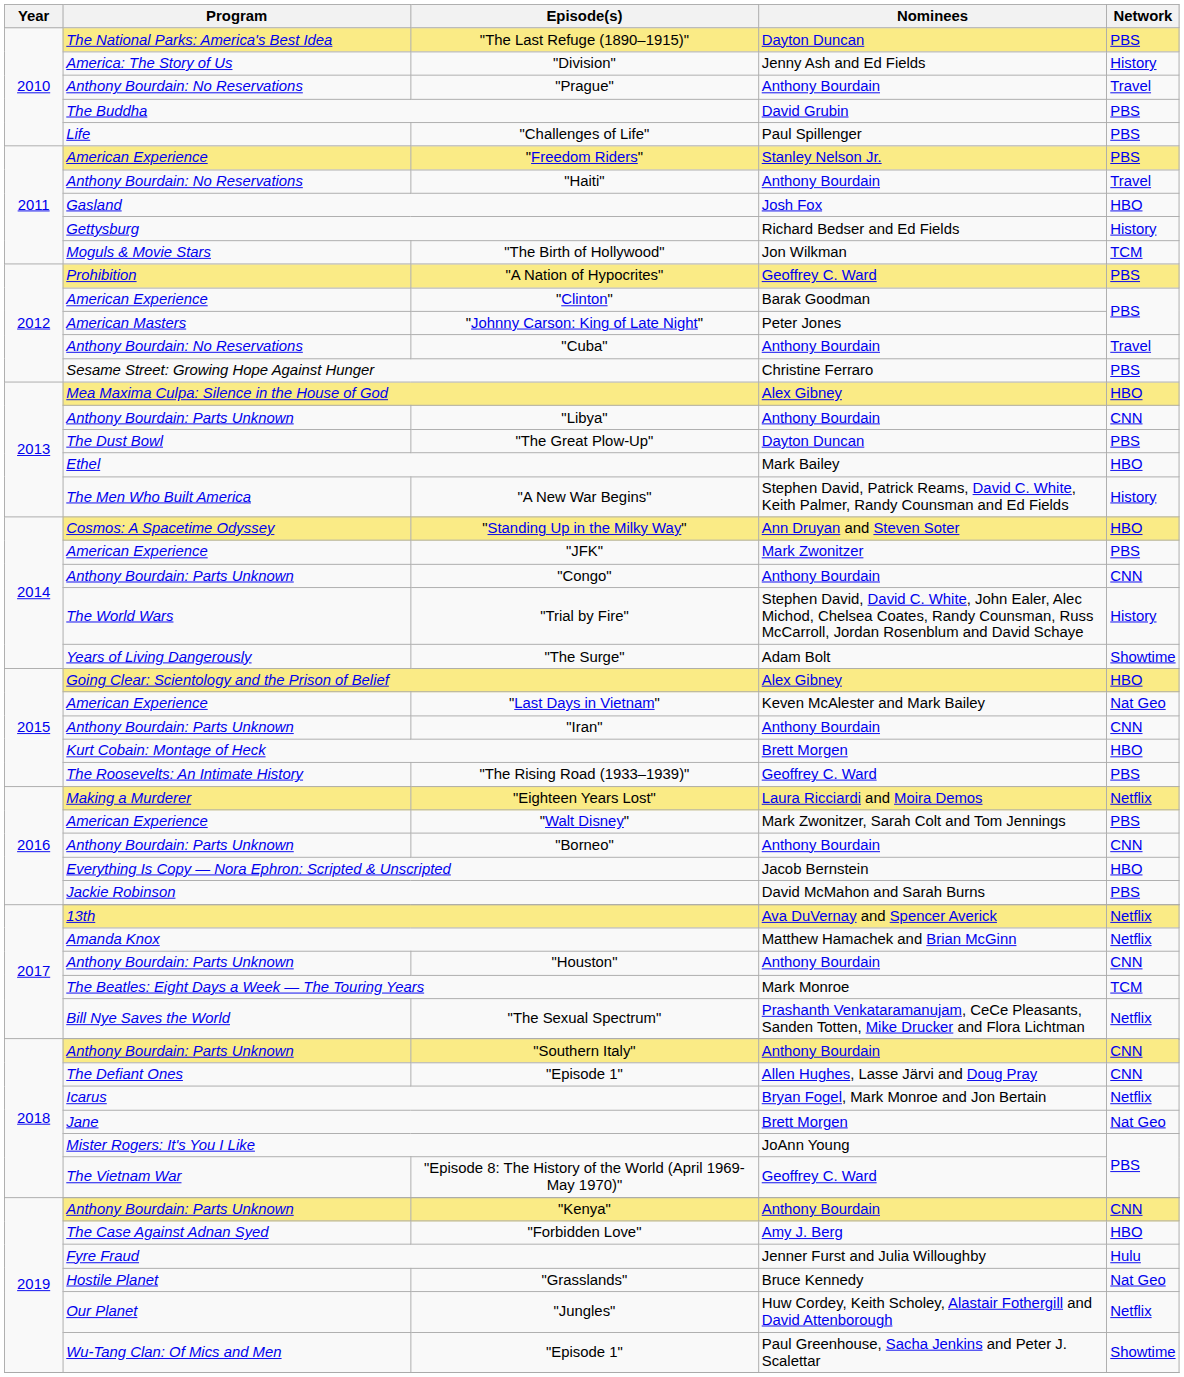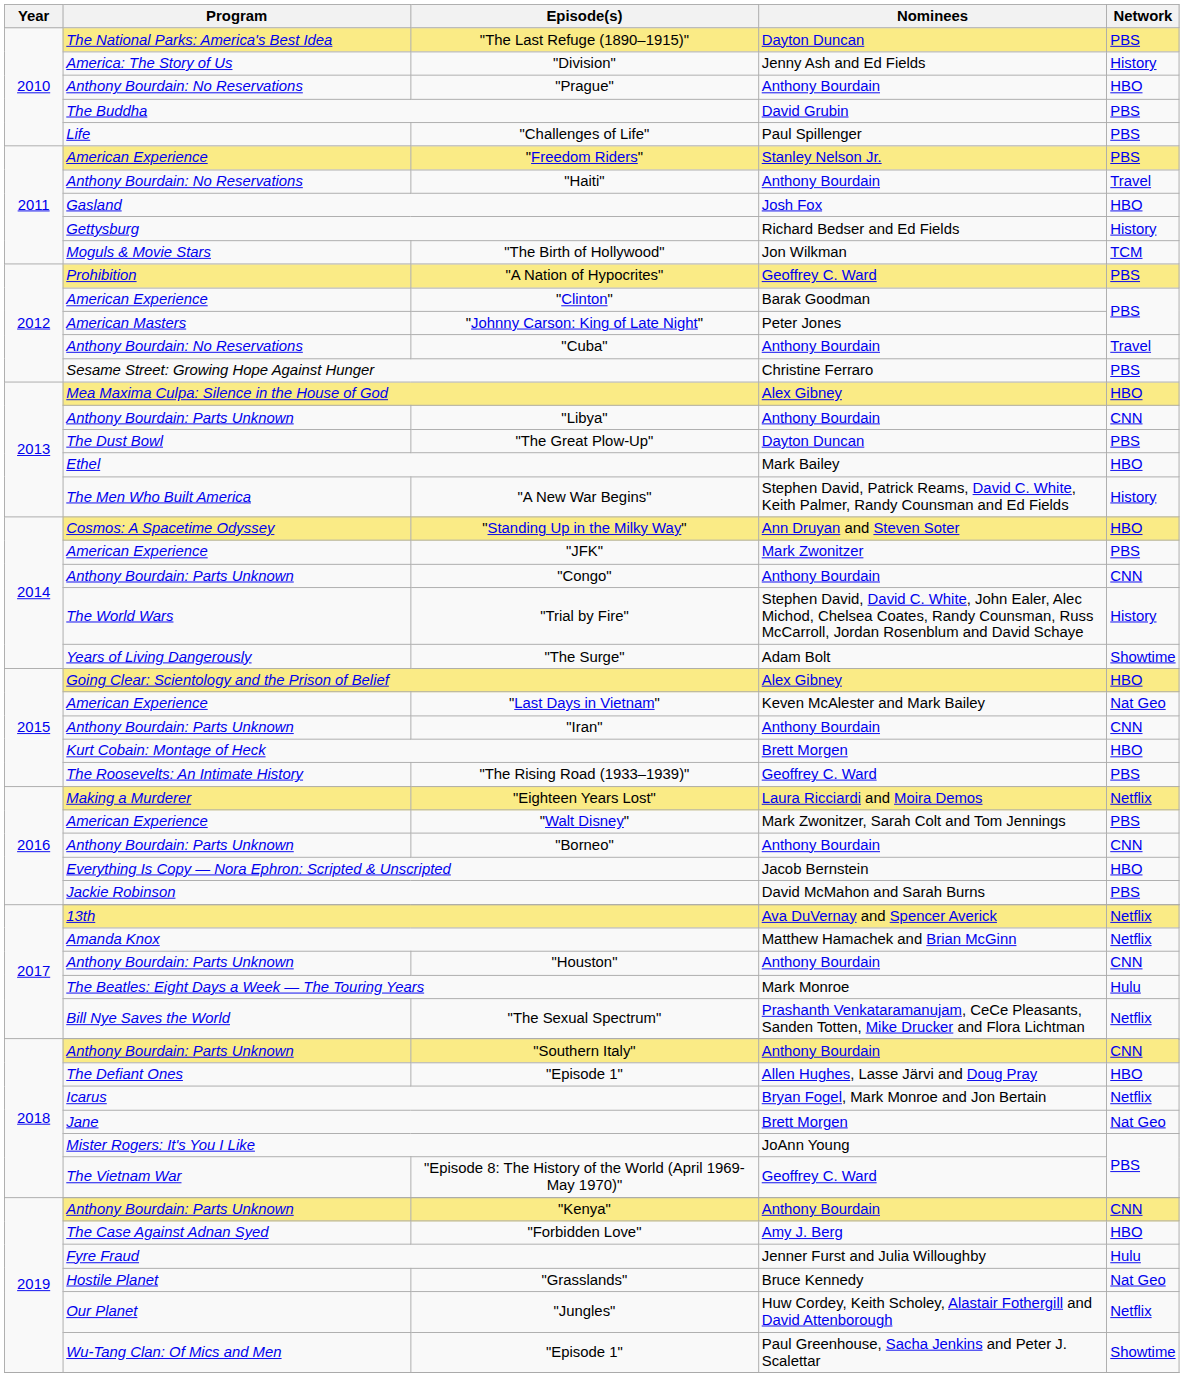"Prague" | Network: Travel -> HBO
The Beatles: Eight Days a Week — The Touring Years | Network: TCM -> Hulu
2018 / "Episode 1" | Network: CNN -> HBO
